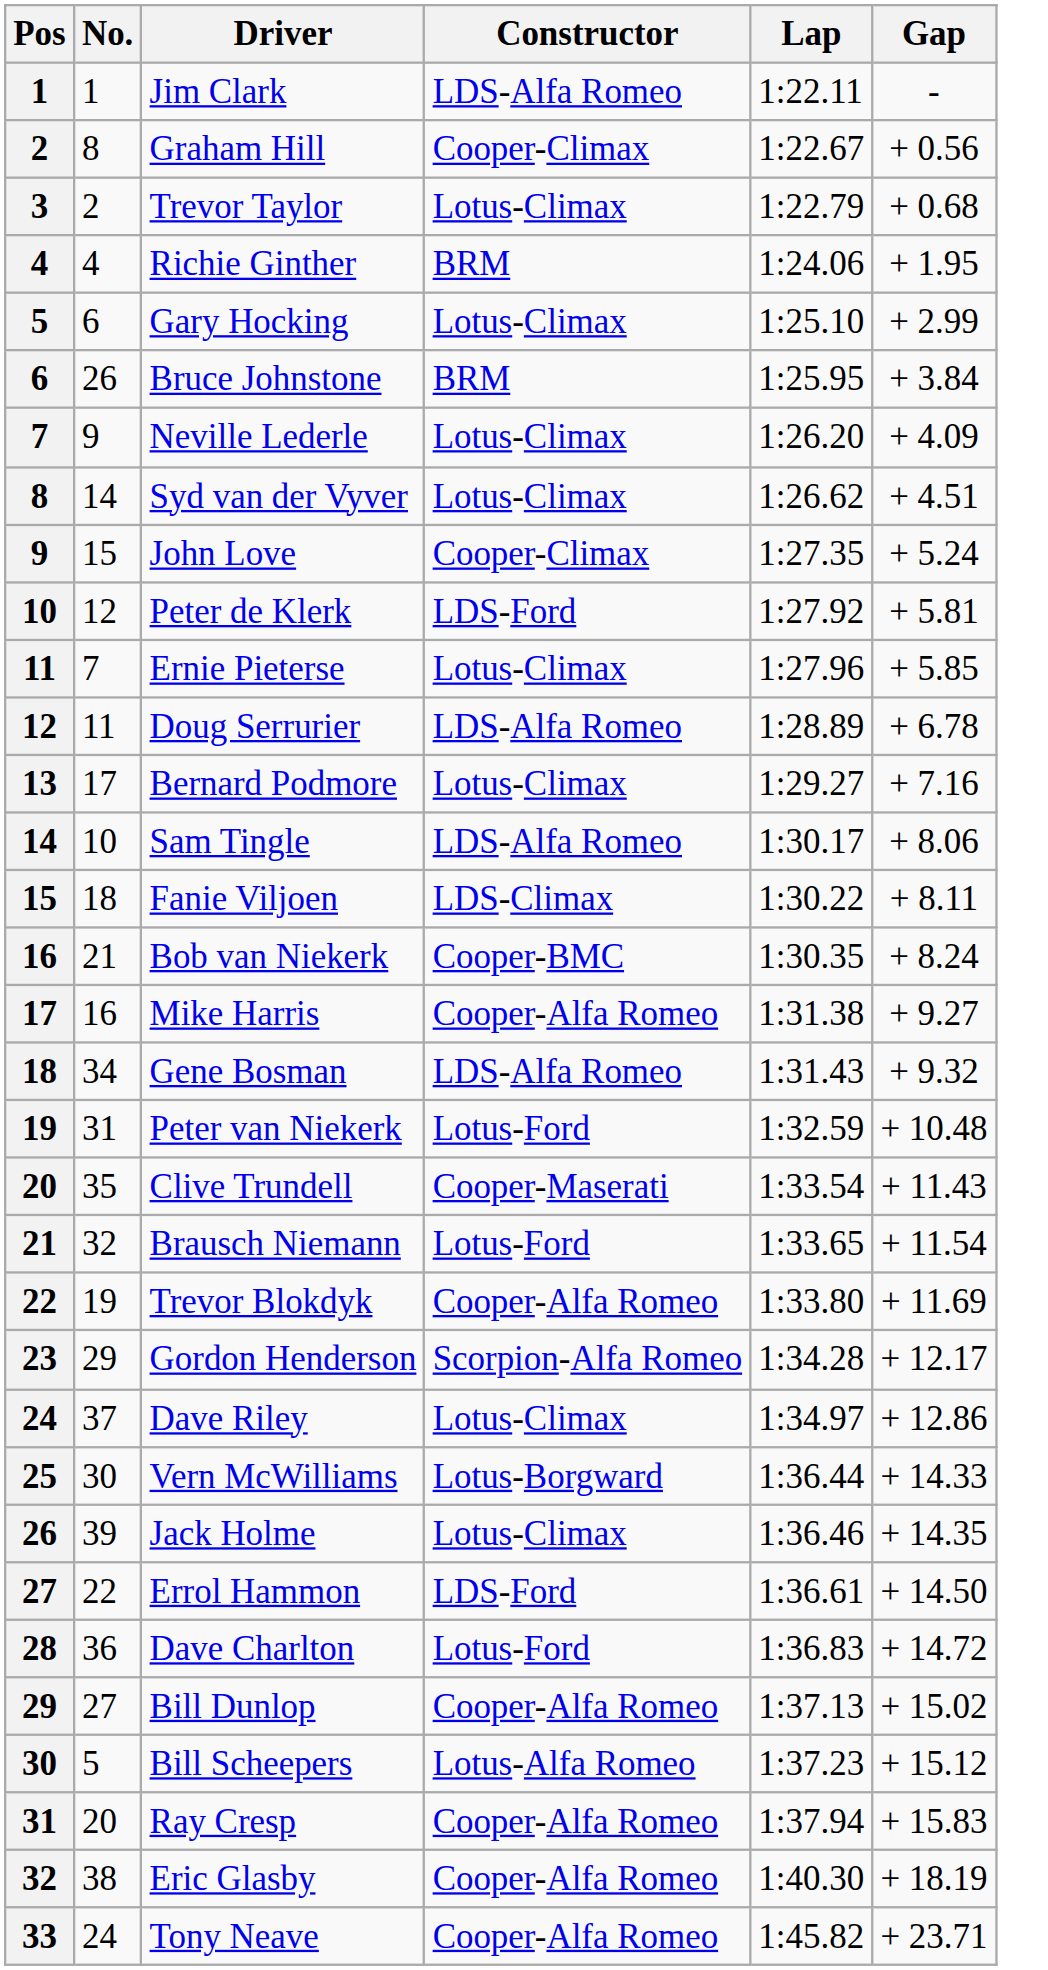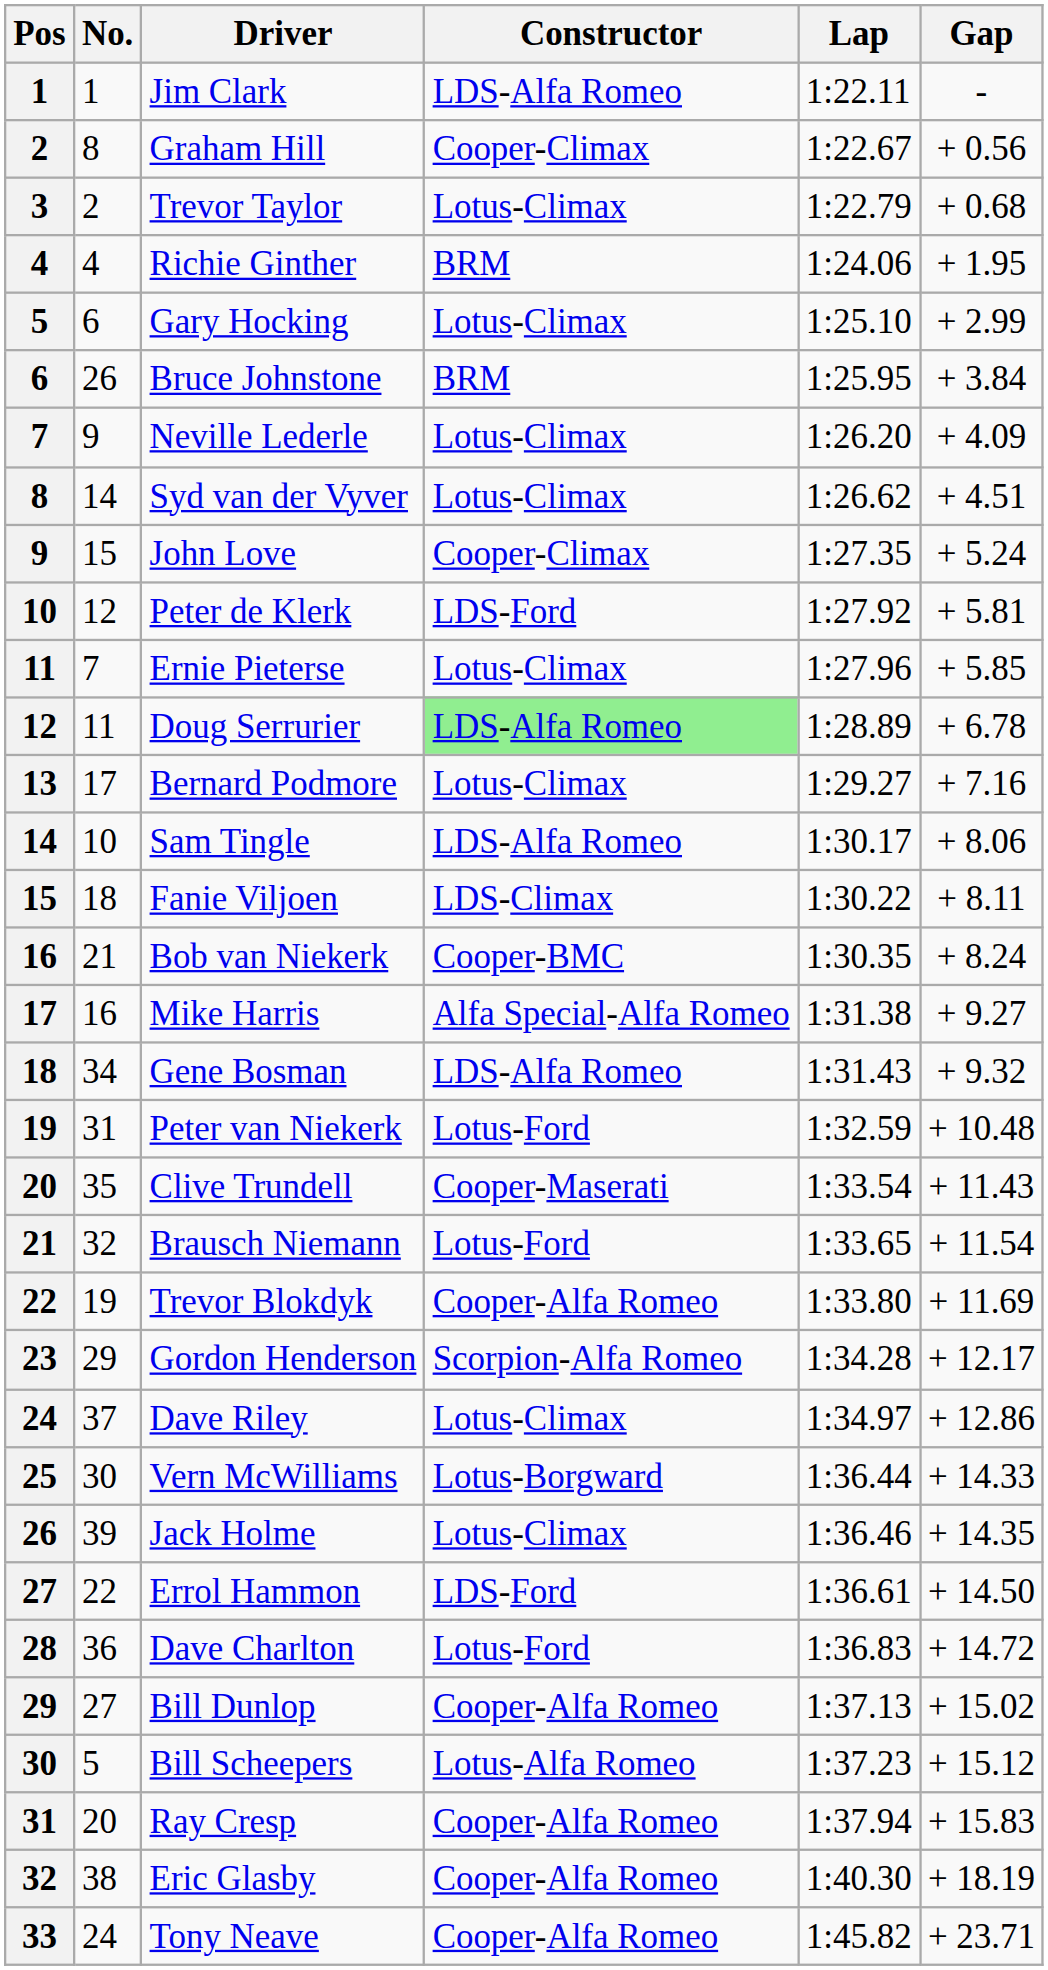Doug Serrurier | Constructor: no background -> lightgreen background
Mike Harris | Constructor: Cooper-Alfa Romeo -> Alfa Special-Alfa Romeo
